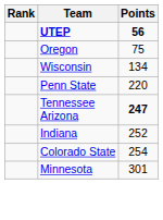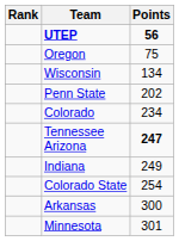Penn State | Points: 220 -> 202
+ row: Colorado | 234
Indiana | Points: 252 -> 249
+ row: Arkansas | 300
